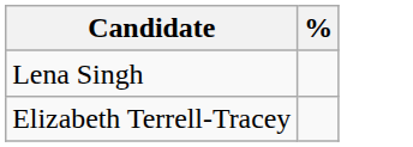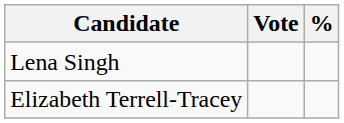+ column: Vote
